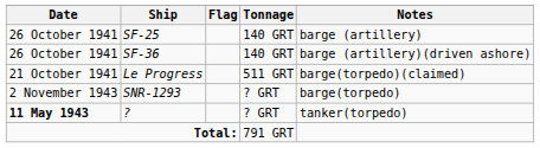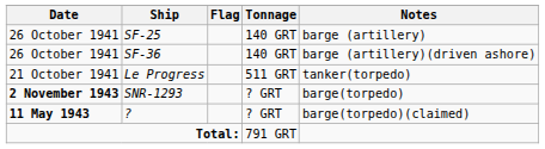Le Progress | Notes: barge(torpedo)(claimed) -> tanker(torpedo)
SNR-1293 | Date: normal -> bold
? | Notes: tanker(torpedo) -> barge(torpedo)(claimed)
